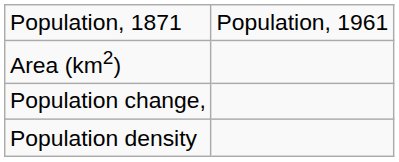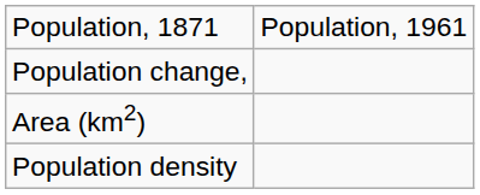rows swapped: Population change, <-> Area (km2)
